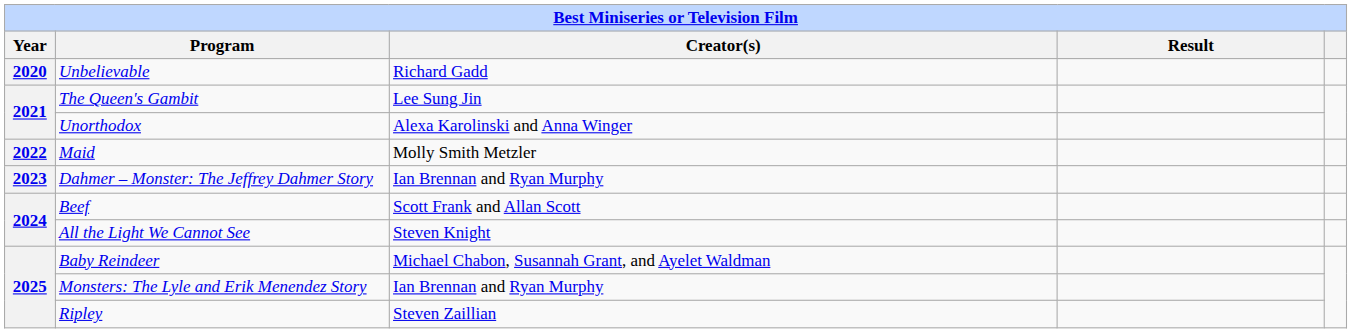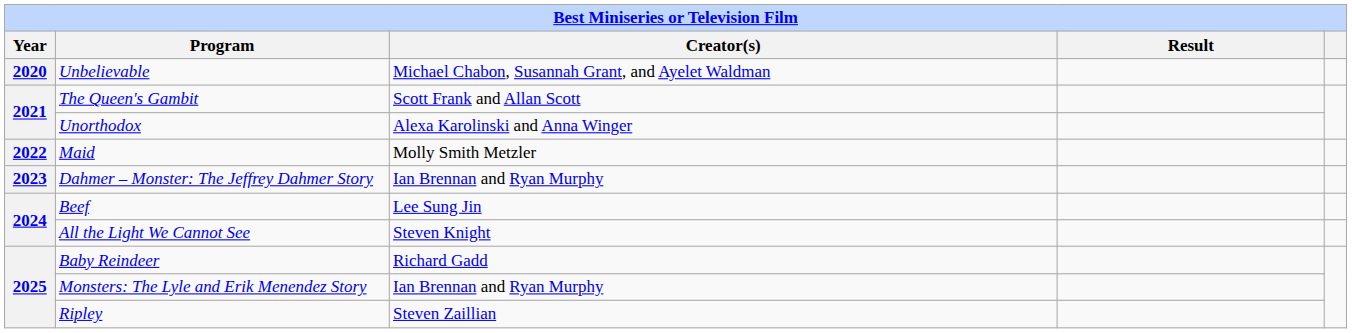Unbelievable | Creator(s): Richard Gadd -> Michael Chabon, Susannah Grant, and Ayelet Waldman
The Queen's Gambit | Creator(s): Lee Sung Jin -> Scott Frank and Allan Scott
Beef | Creator(s): Scott Frank and Allan Scott -> Lee Sung Jin
Baby Reindeer | Creator(s): Michael Chabon, Susannah Grant, and Ayelet Waldman -> Richard Gadd
